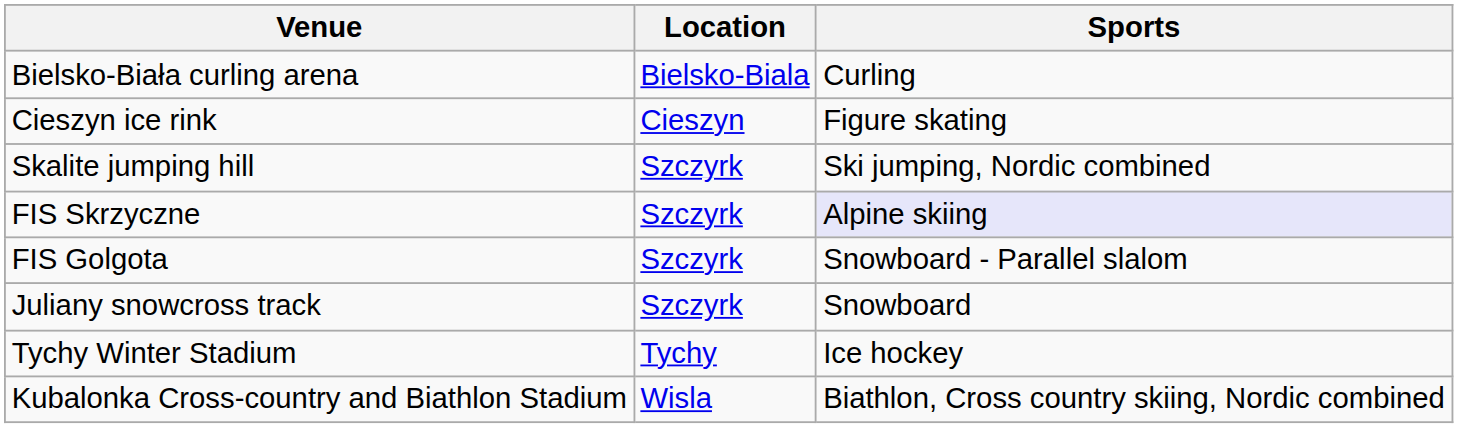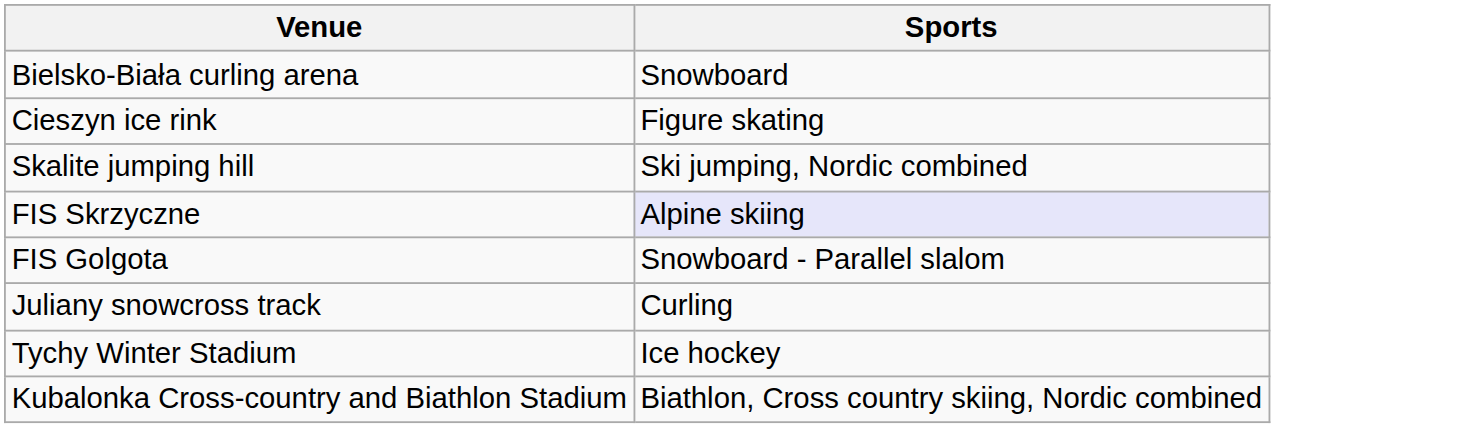- column: Location | Bielsko-Biala | Cieszyn | Szczyrk | Szczyrk | Szczyrk | Szczyrk | Tychy | Wisla
Bielsko-Biała curling arena | Sports: Curling -> Snowboard
Juliany snowcross track | Sports: Snowboard -> Curling
